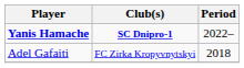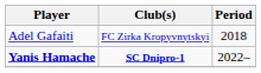rows swapped: Adel Gafaiti <-> Yanis Hamache
